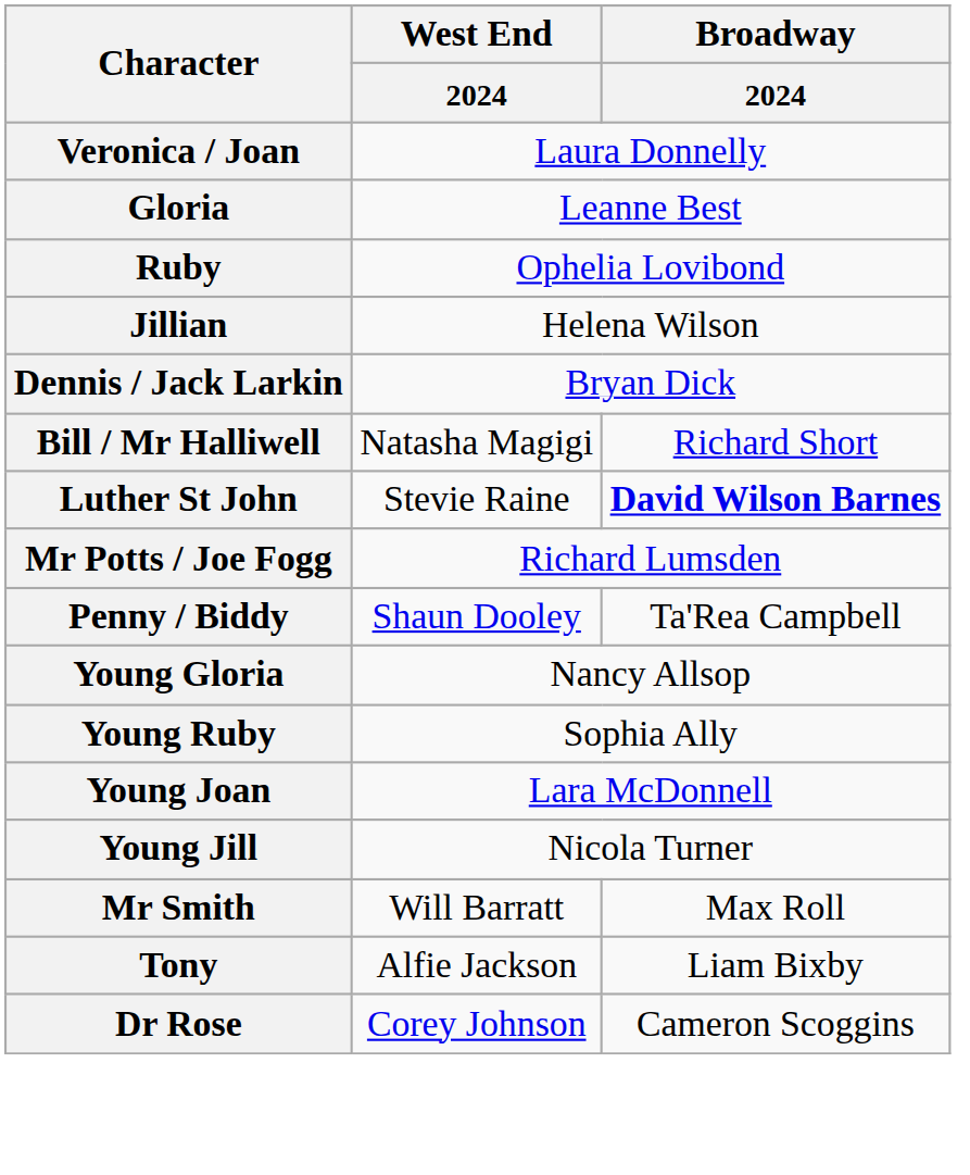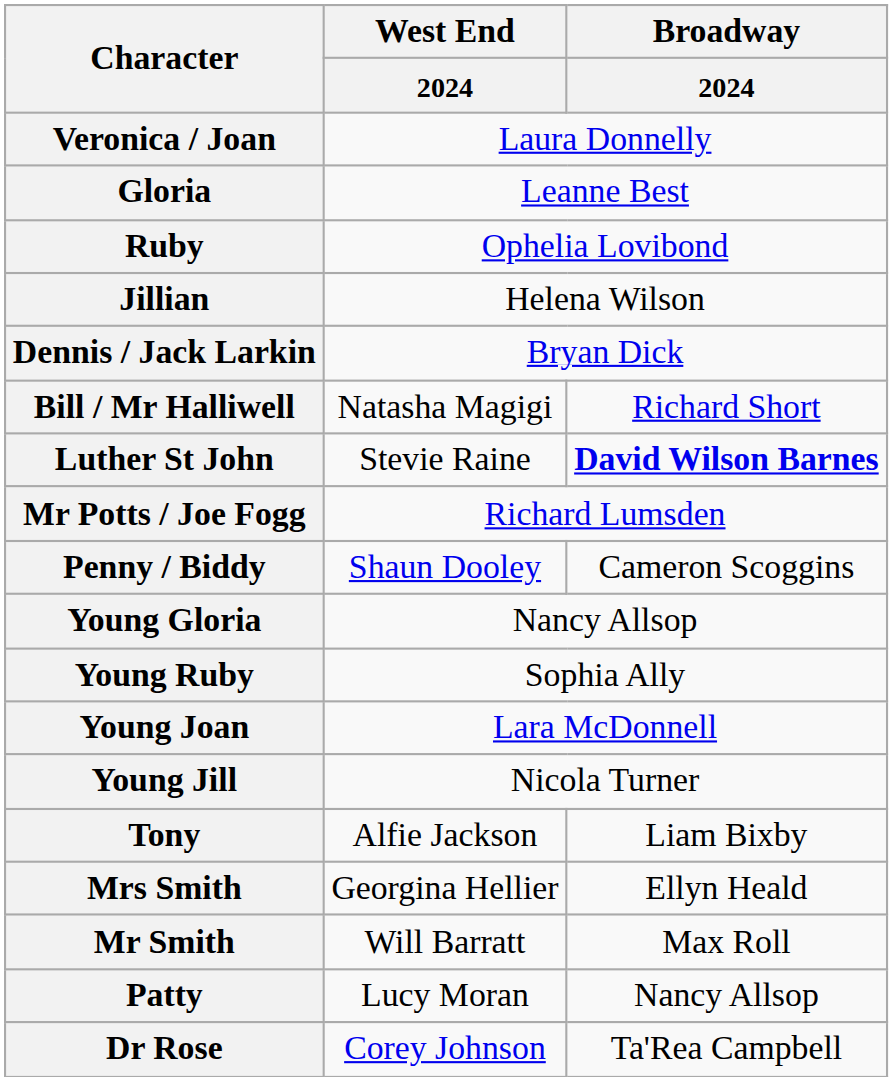Penny / Biddy | Broadway / 2024: Ta'Rea Campbell -> Cameron Scoggins
rows swapped: Mr Smith <-> Tony
+ row: Mrs Smith | Georgina Hellier | Ellyn Heald
+ row: Patty | Lucy Moran | Nancy Allsop
Dr Rose | Broadway / 2024: Cameron Scoggins -> Ta'Rea Campbell
